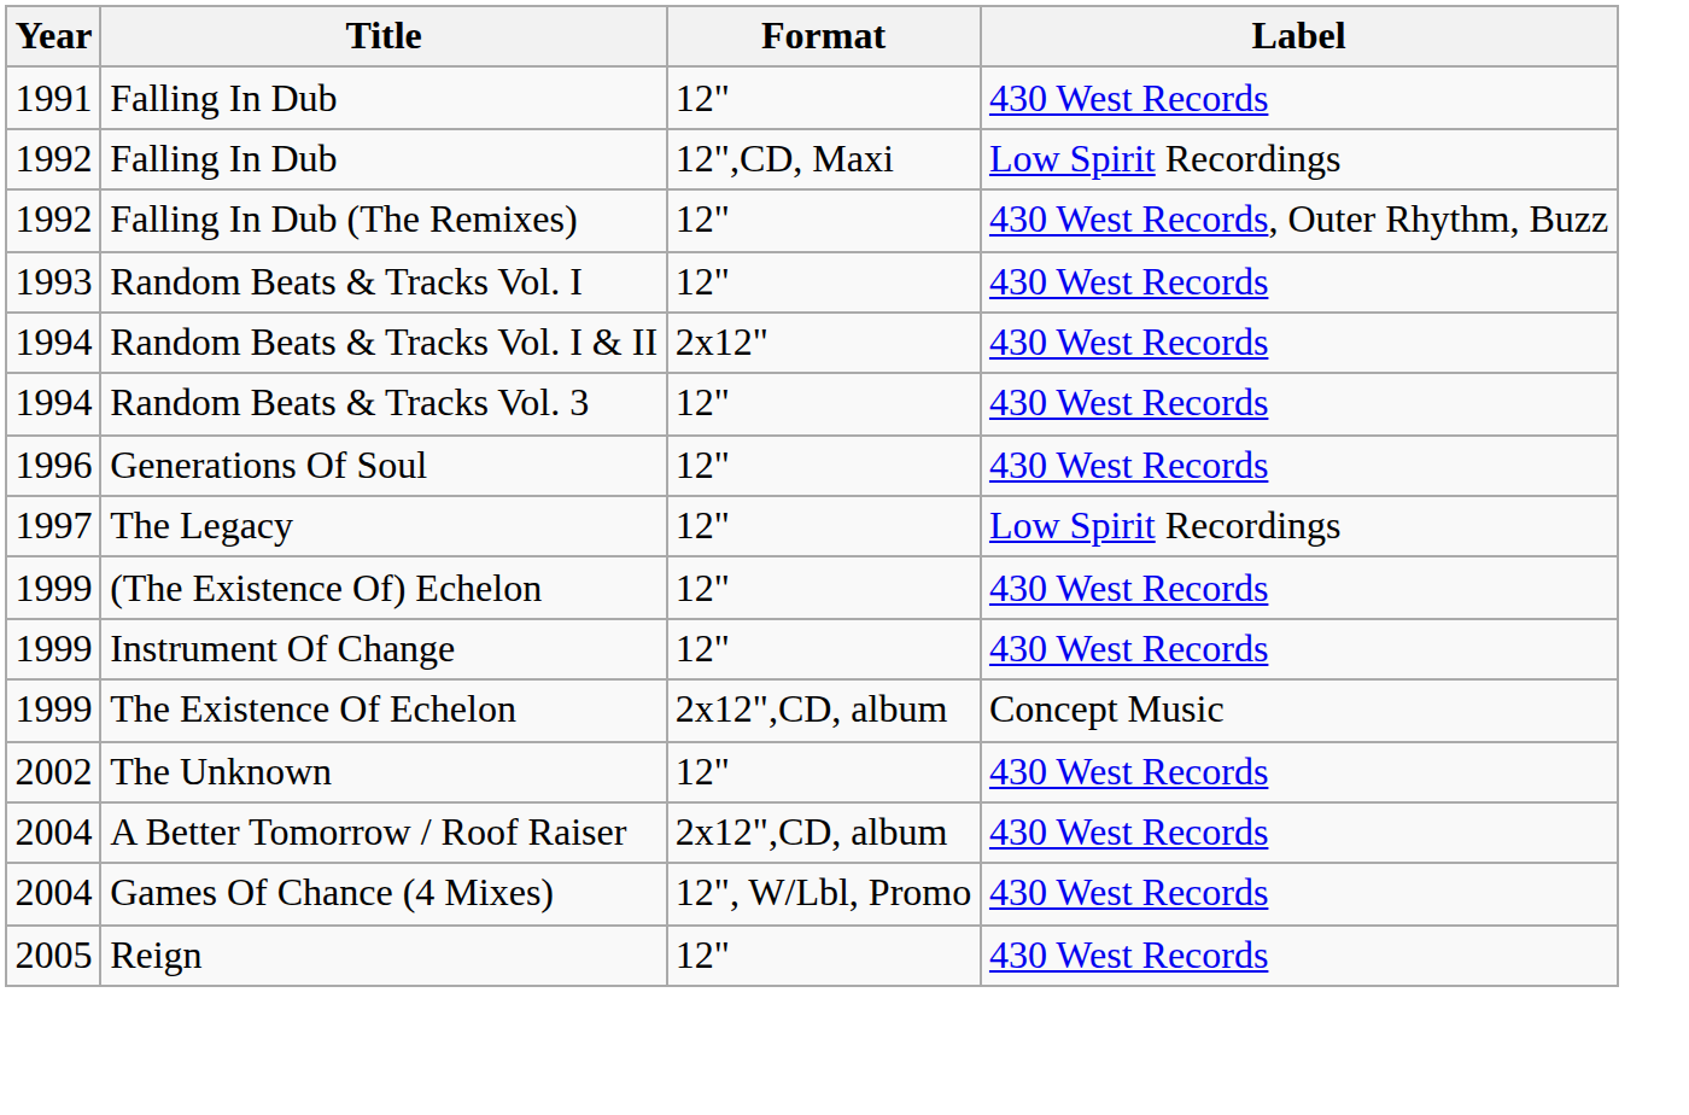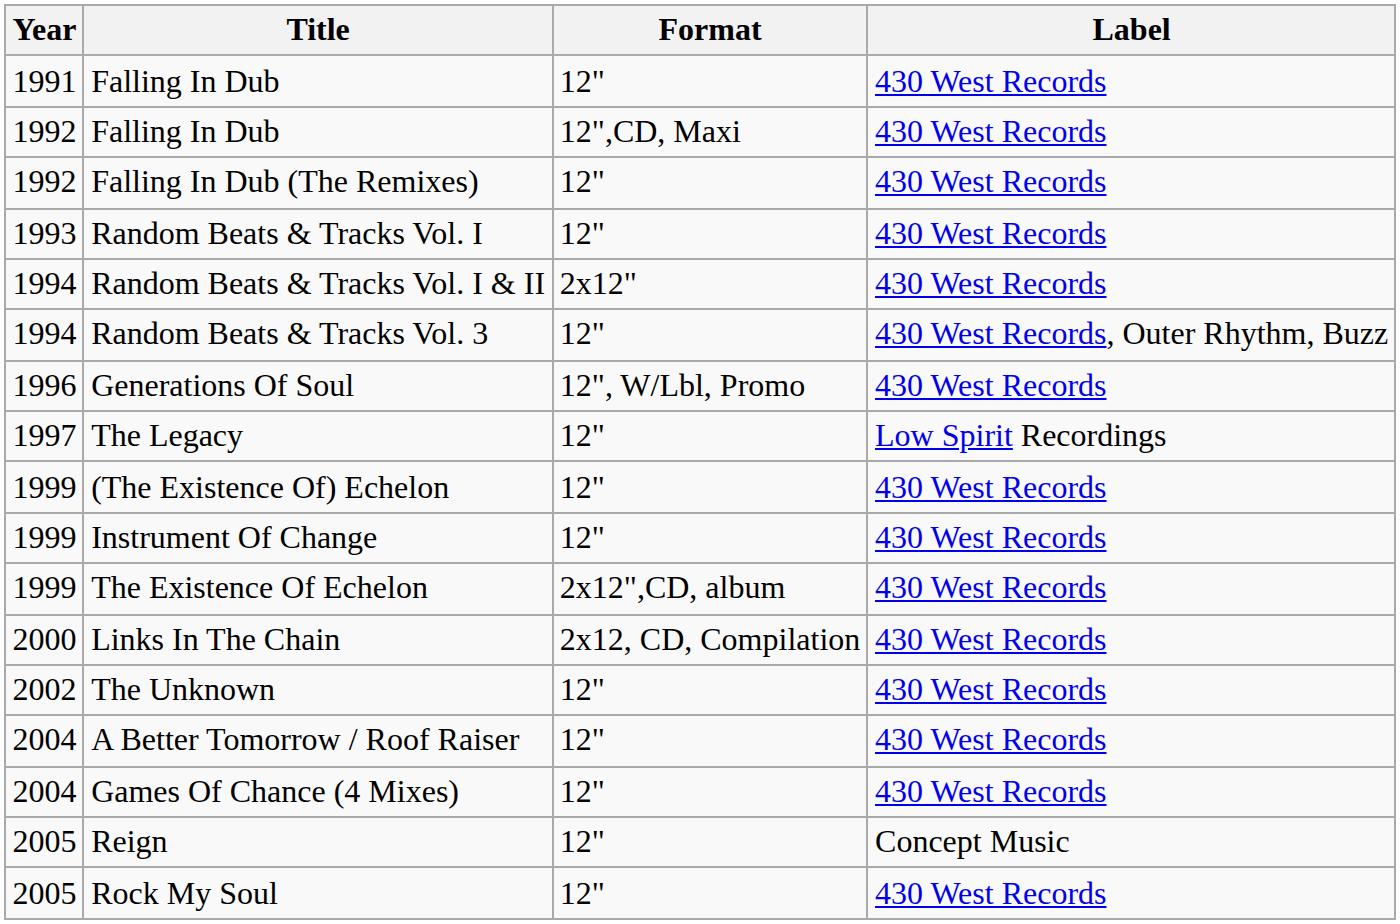1992 / Falling In Dub | Label: Low Spirit Recordings -> 430 West Records
Falling In Dub (The Remixes) | Label: 430 West Records, Outer Rhythm, Buzz -> 430 West Records
Random Beats & Tracks Vol. 3 | Label: 430 West Records -> 430 West Records, Outer Rhythm, Buzz
Generations Of Soul | Format: 12" -> 12", W/Lbl, Promo
The Existence Of Echelon | Label: Concept Music -> 430 West Records
+ row: 2000 | Links In The Chain | 2x12, CD, Compilation | 430 West Records
A Better Tomorrow / Roof Raiser | Format: 2x12",CD, album -> 12"
Games Of Chance (4 Mixes) | Format: 12", W/Lbl, Promo -> 12"
Reign | Label: 430 West Records -> Concept Music
+ row: 2005 | Rock My Soul | 12" | 430 West Records
